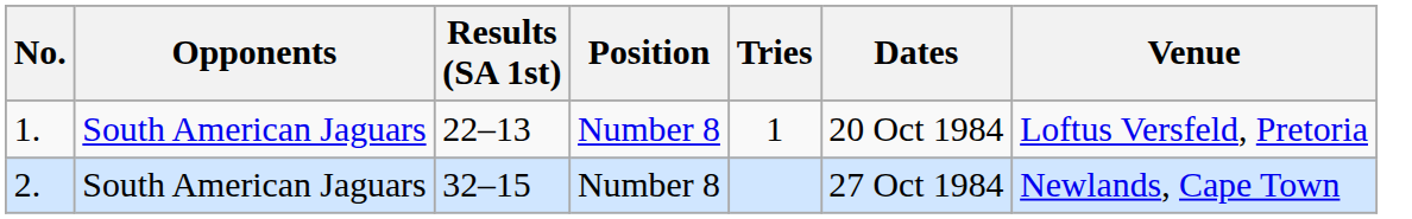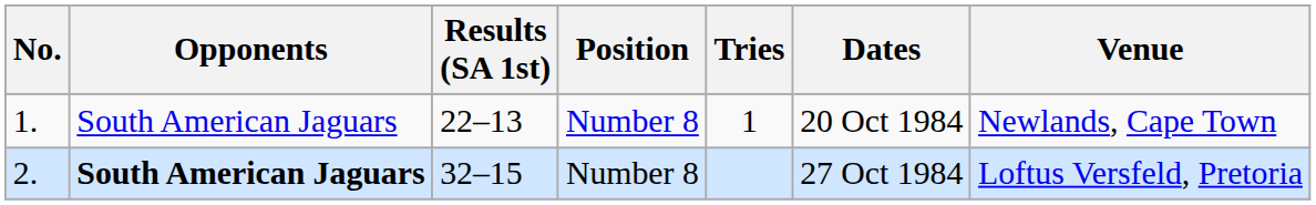1. | Venue: Loftus Versfeld, Pretoria -> Newlands, Cape Town
2. | Opponents: normal -> bold
2. | Venue: Newlands, Cape Town -> Loftus Versfeld, Pretoria
